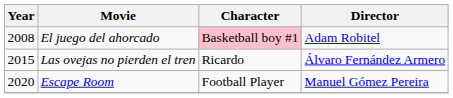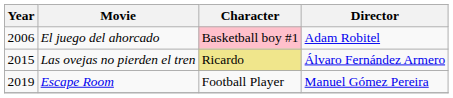El juego del ahorcado | Year: 2008 -> 2006
Las ovejas no pierden el tren | Character: no background -> khaki background
Escape Room | Year: 2020 -> 2019
